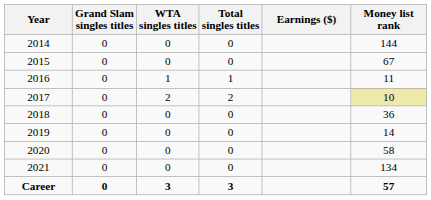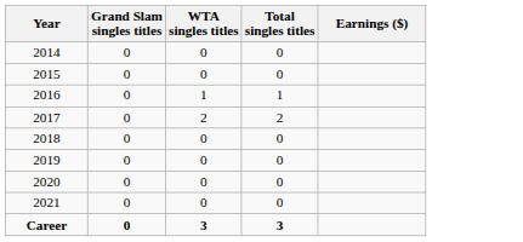- column: Money list rank | 144 | 67 | 11 | 10 | 36 | 14 | 58 | 134 | 57
